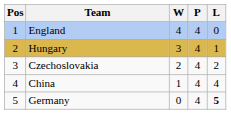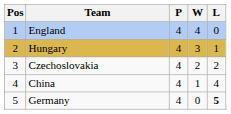columns swapped: P <-> W
